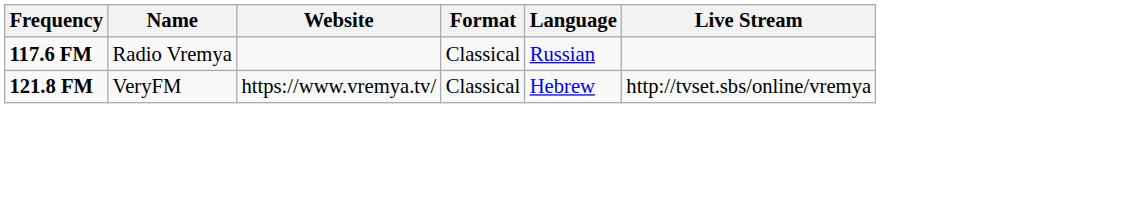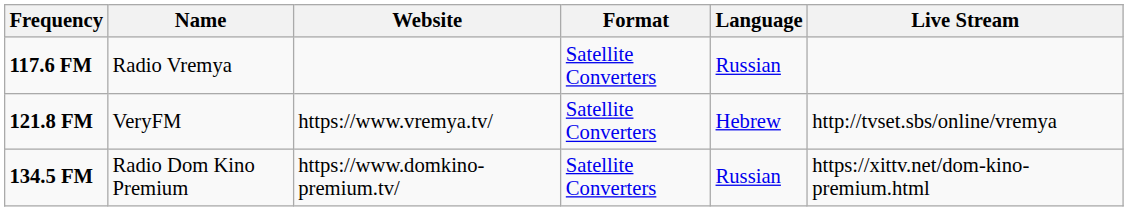117.6 FM | Format: Classical -> Satellite Converters
121.8 FM | Format: Classical -> Satellite Converters
+ row: 134.5 FM | Radio Dom Kino Premium | https://www.domkino-premium.tv/ | Satellite Converters | Russian | https://xittv.net/dom-kino-premium.html
